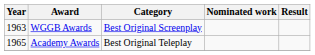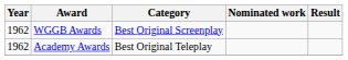WGGB Awards | Year: 1963 -> 1962
Academy Awards | Year: 1965 -> 1962
